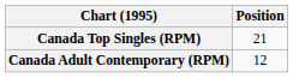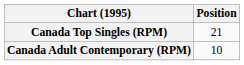Canada Adult Contemporary (RPM) | Position: 12 -> 10
